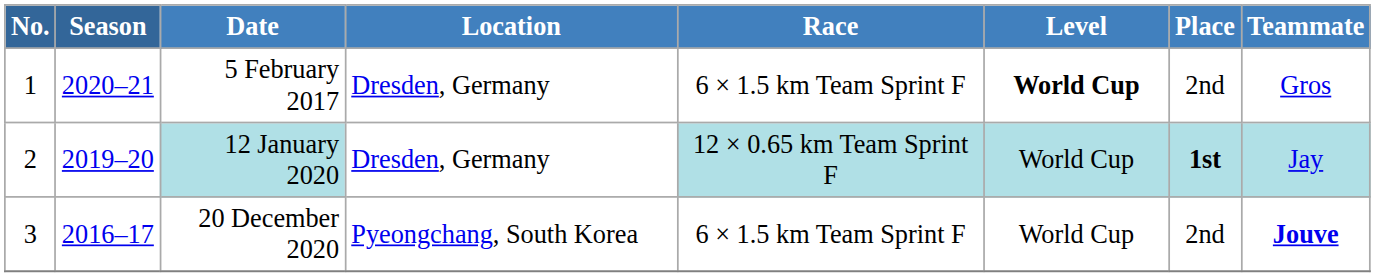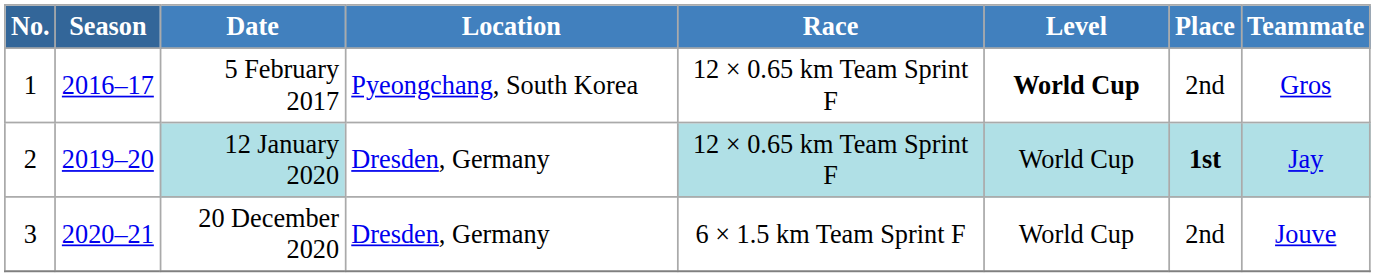5 February 2017 | Season: 2020–21 -> 2016–17
5 February 2017 | Location: Dresden, Germany -> Pyeongchang, South Korea
5 February 2017 | Race: 6 × 1.5 km Team Sprint F -> 12 × 0.65 km Team Sprint F
20 December 2020 | Season: 2016–17 -> 2020–21
20 December 2020 | Location: Pyeongchang, South Korea -> Dresden, Germany
20 December 2020 | Teammate: bold -> normal
